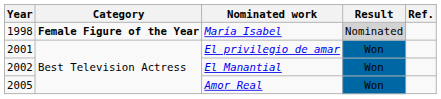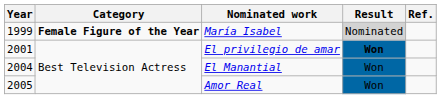María Isabel | Year: 1998 -> 1999
El privilegio de amar | Result: normal -> bold
El Manantial | Year: 2002 -> 2004
